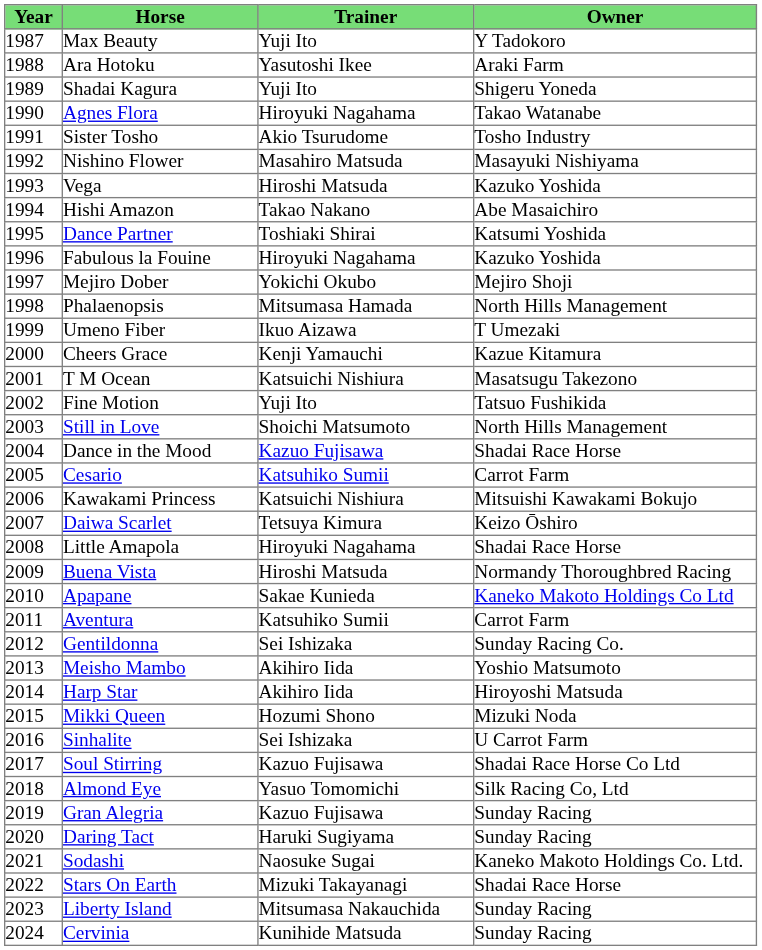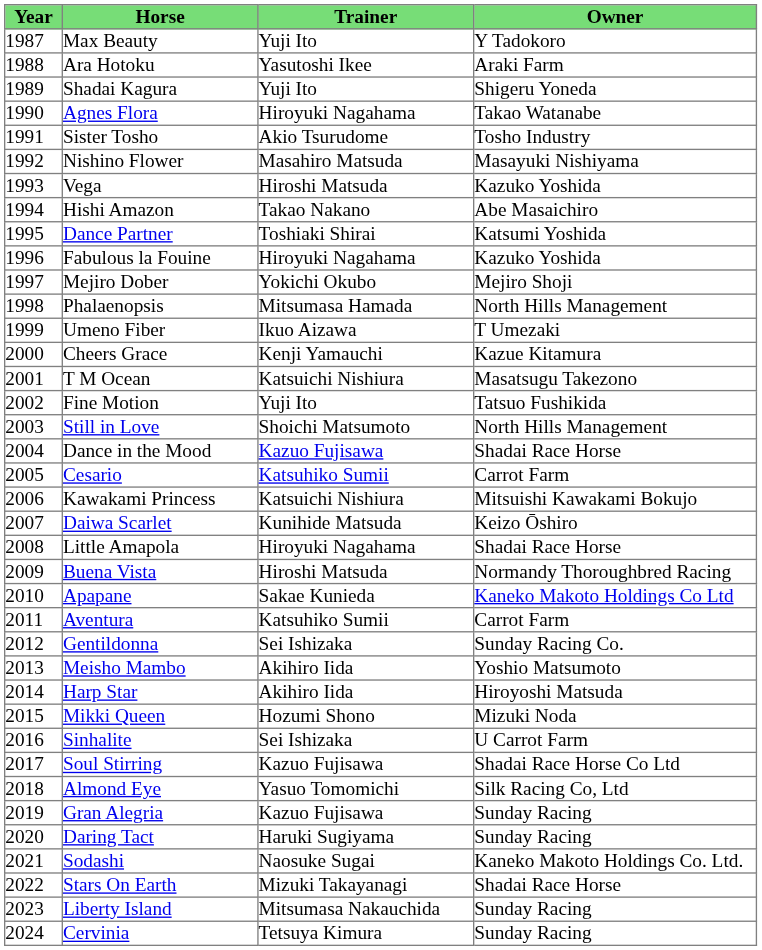Daiwa Scarlet | Trainer: Tetsuya Kimura -> Kunihide Matsuda
Cervinia | Trainer: Kunihide Matsuda -> Tetsuya Kimura
